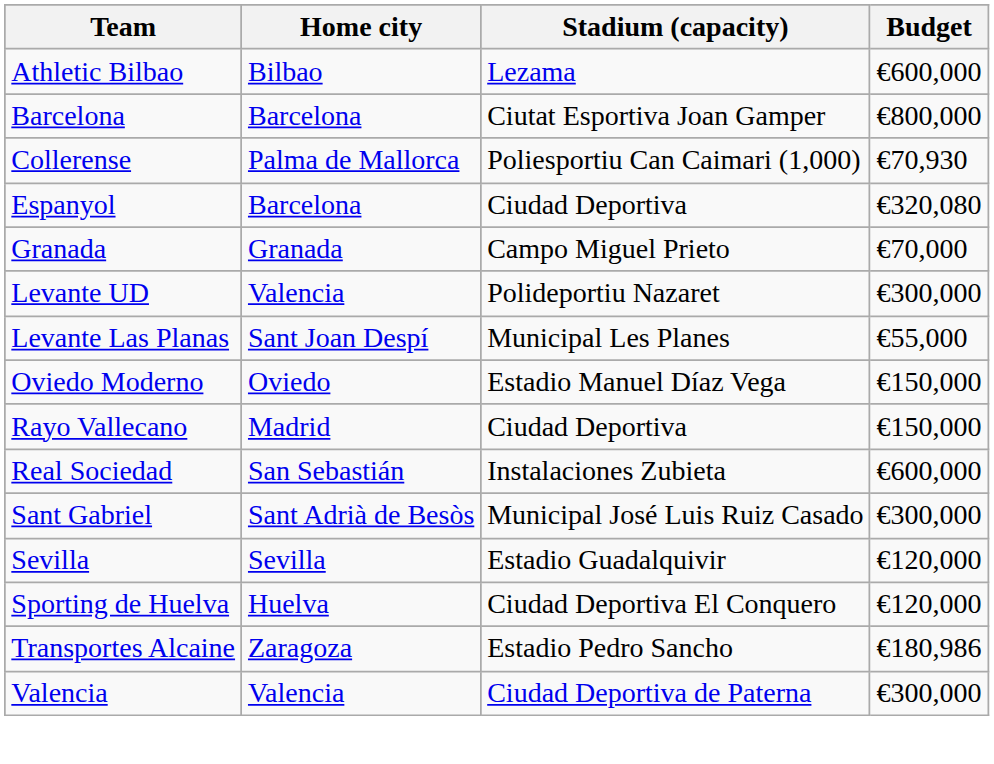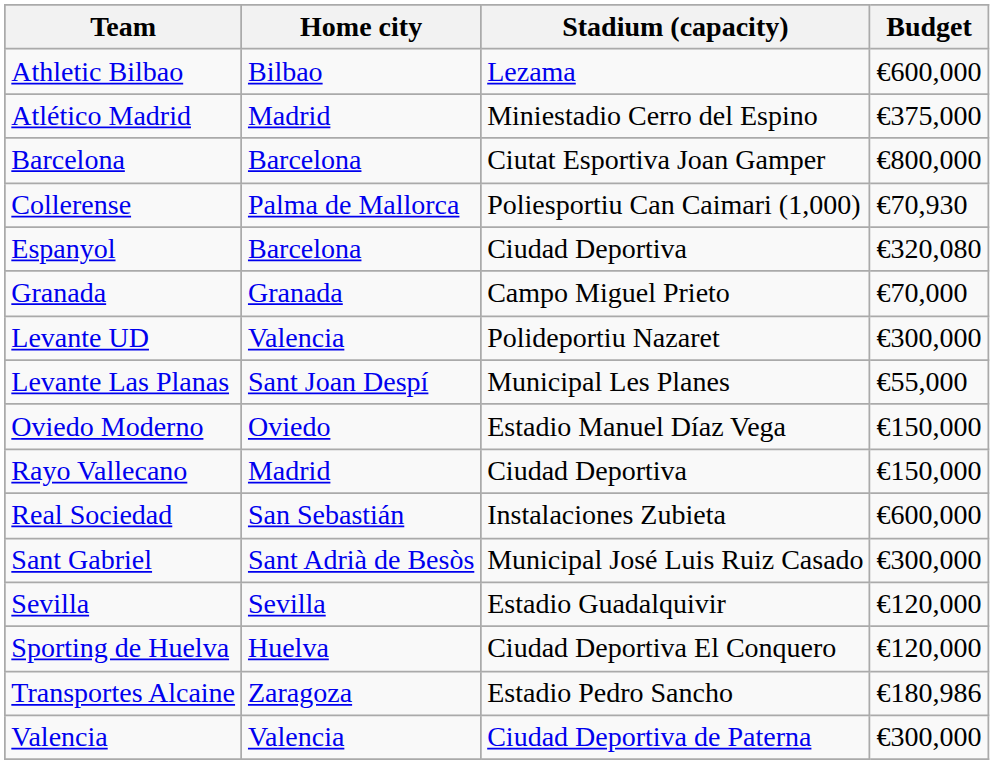+ row: Atlético Madrid | Madrid | Miniestadio Cerro del Espino | €375,000
